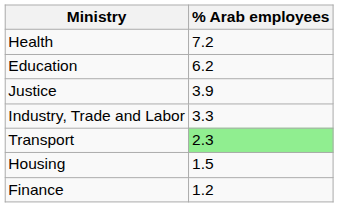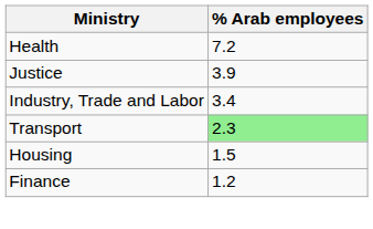- row: Education | 6.2
Industry, Trade and Labor | % Arab employees: 3.3 -> 3.4
